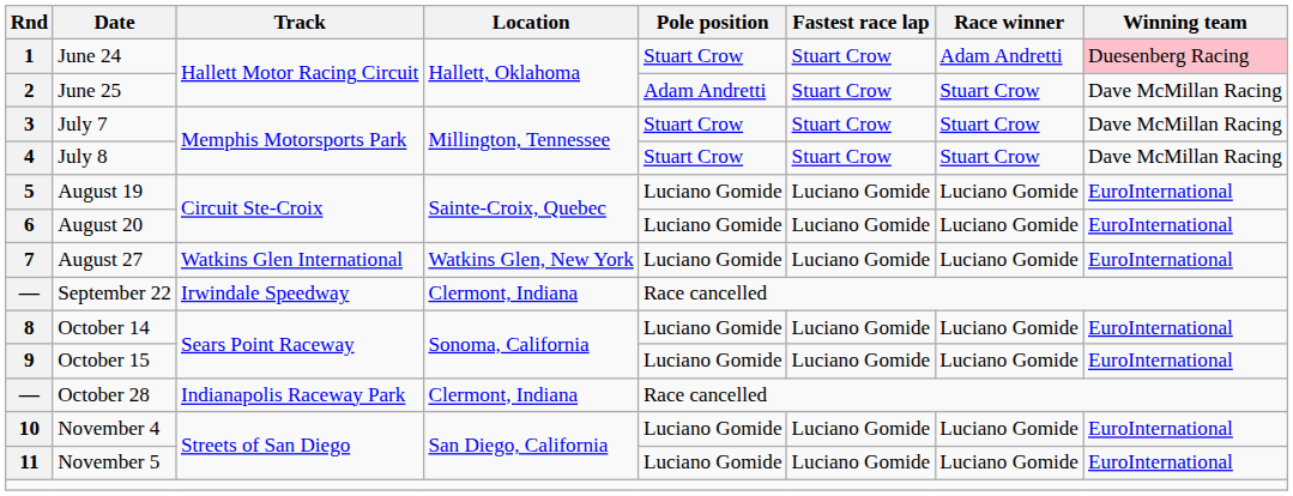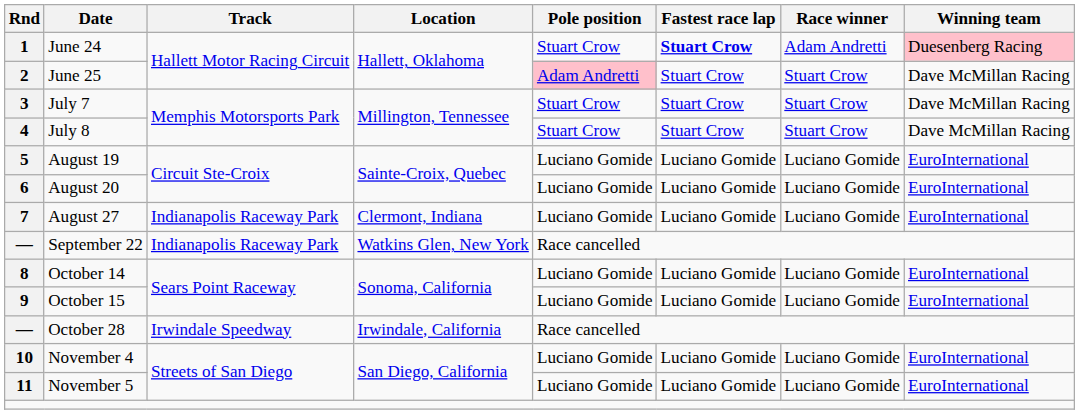1 | Fastest race lap: normal -> bold
2 | Pole position: no background -> pink background
7 | Track: Watkins Glen International -> Indianapolis Raceway Park
7 | Location: Watkins Glen, New York -> Clermont, Indiana
— / September 22 | Track: Irwindale Speedway -> Indianapolis Raceway Park
— / September 22 | Location: Clermont, Indiana -> Watkins Glen, New York
— / October 28 | Track: Indianapolis Raceway Park -> Irwindale Speedway
— / October 28 | Location: Clermont, Indiana -> Irwindale, California
